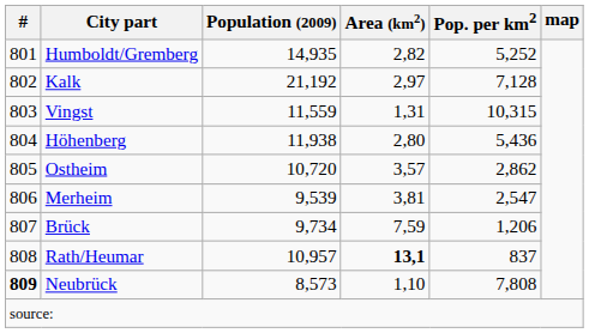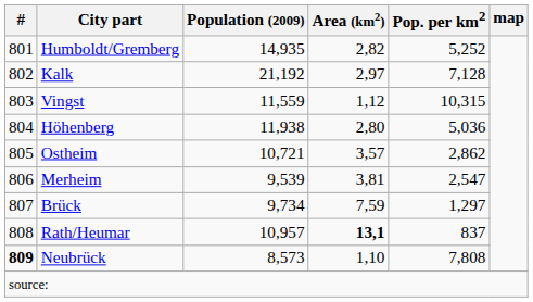Vingst | Area (km2): 1,31 -> 1,12
Höhenberg | Pop. per km2: 5,436 -> 5,036
Ostheim | Population (2009): 10,720 -> 10,721
Brück | Pop. per km2: 1,206 -> 1,297
